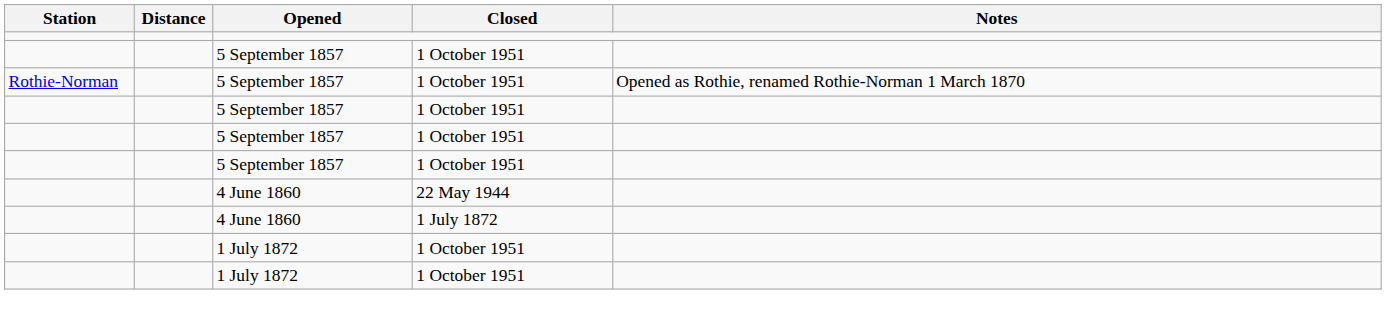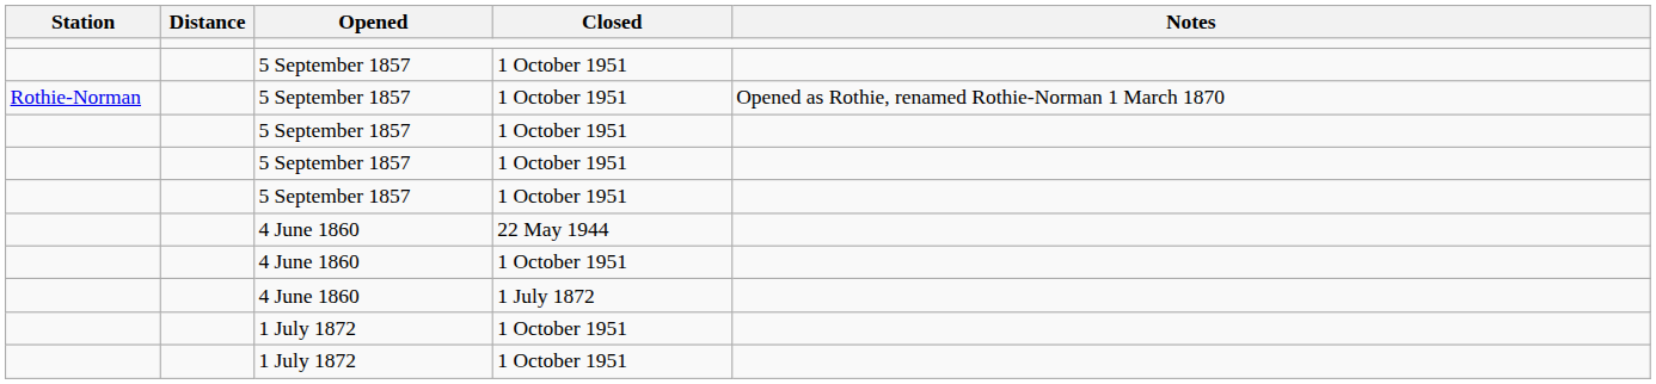+ row: 4 June 1860 | 1 October 1951
